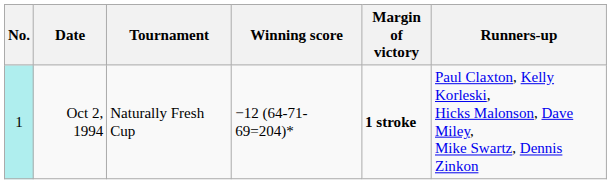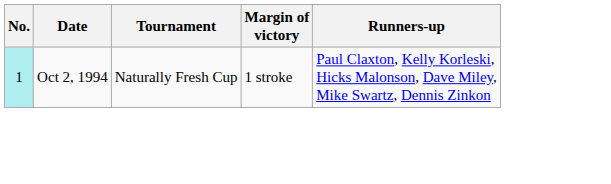- column: Winning score | −12 (64-71-69=204)*
Oct 2, 1994 | Margin of victory: bold -> normal
